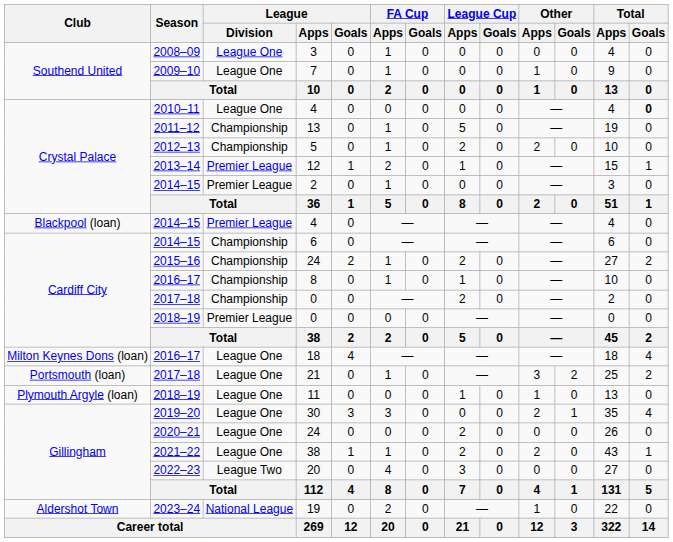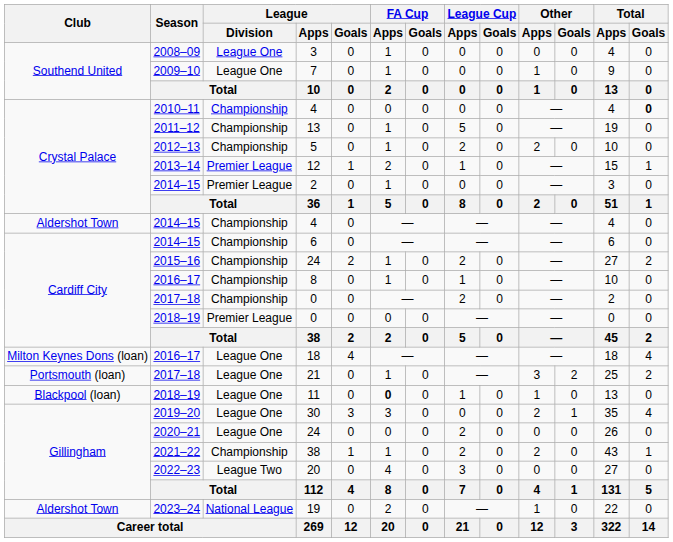2010–11 / 4 | League / Division: League One -> Championship
2014–15 / 4 | Club: Blackpool (loan) -> Aldershot Town
2014–15 / 4 | League / Division: Premier League -> Championship
11 | Club: Plymouth Argyle (loan) -> Blackpool (loan)
11 | FA Cup / Apps: normal -> bold
2021–22 / 38 | League / Division: League One -> Championship
